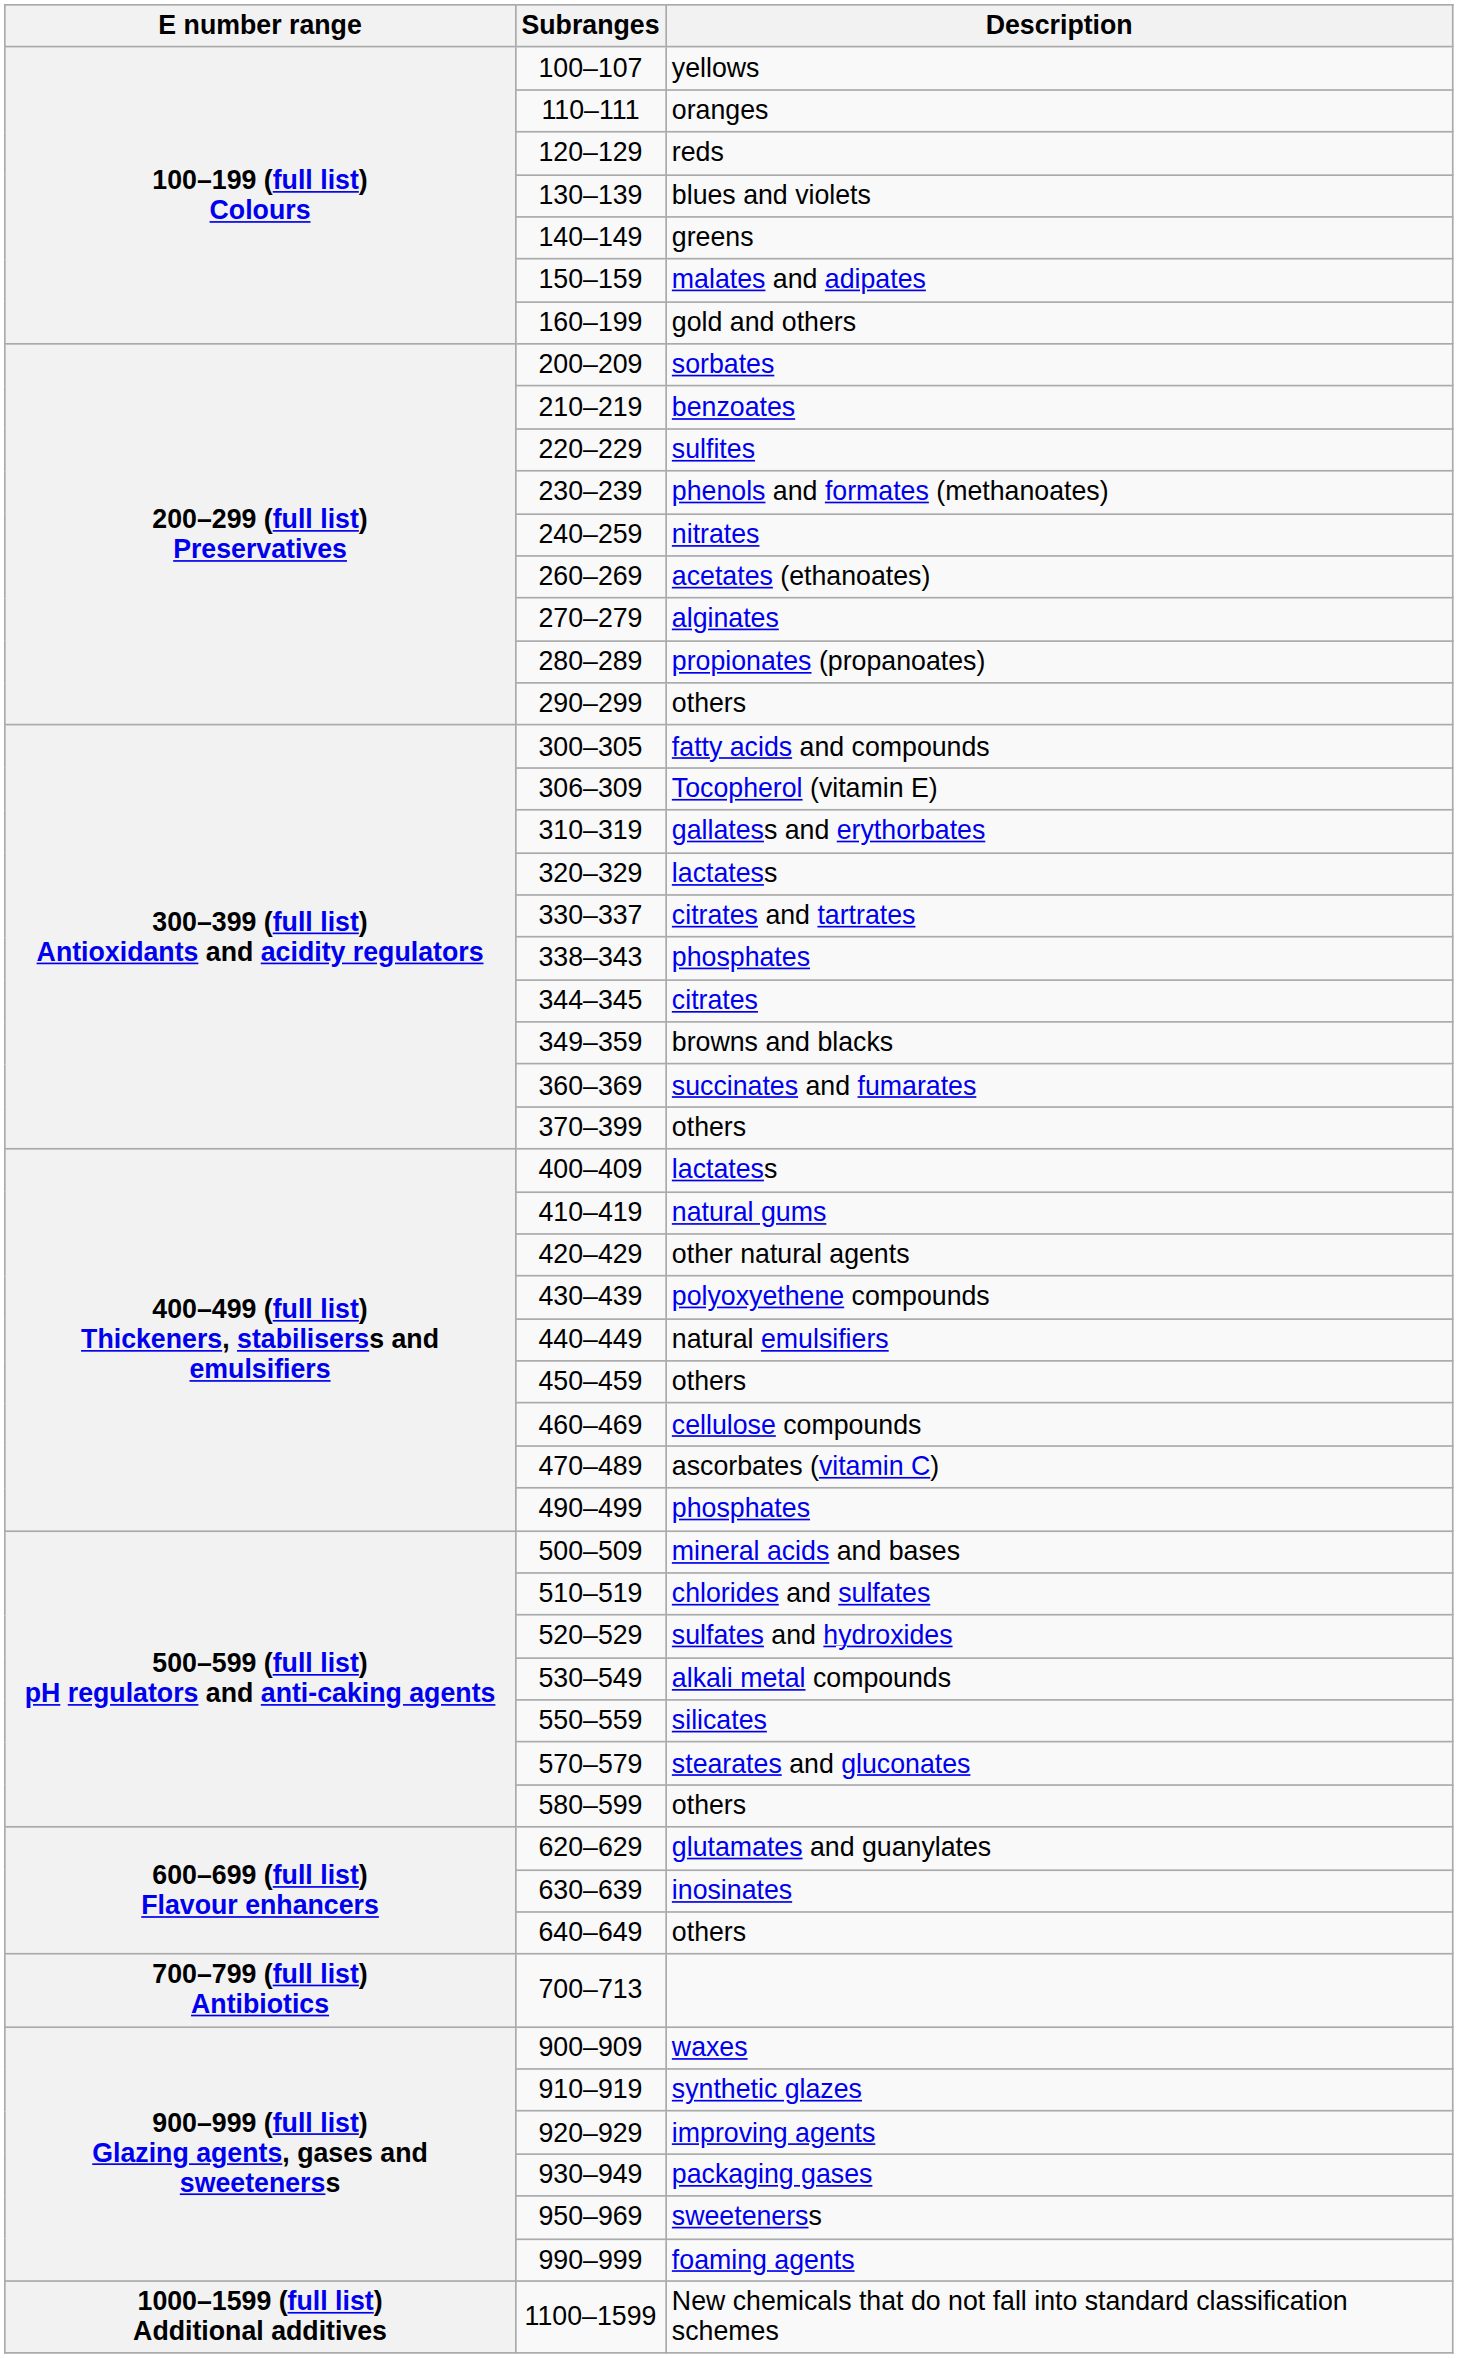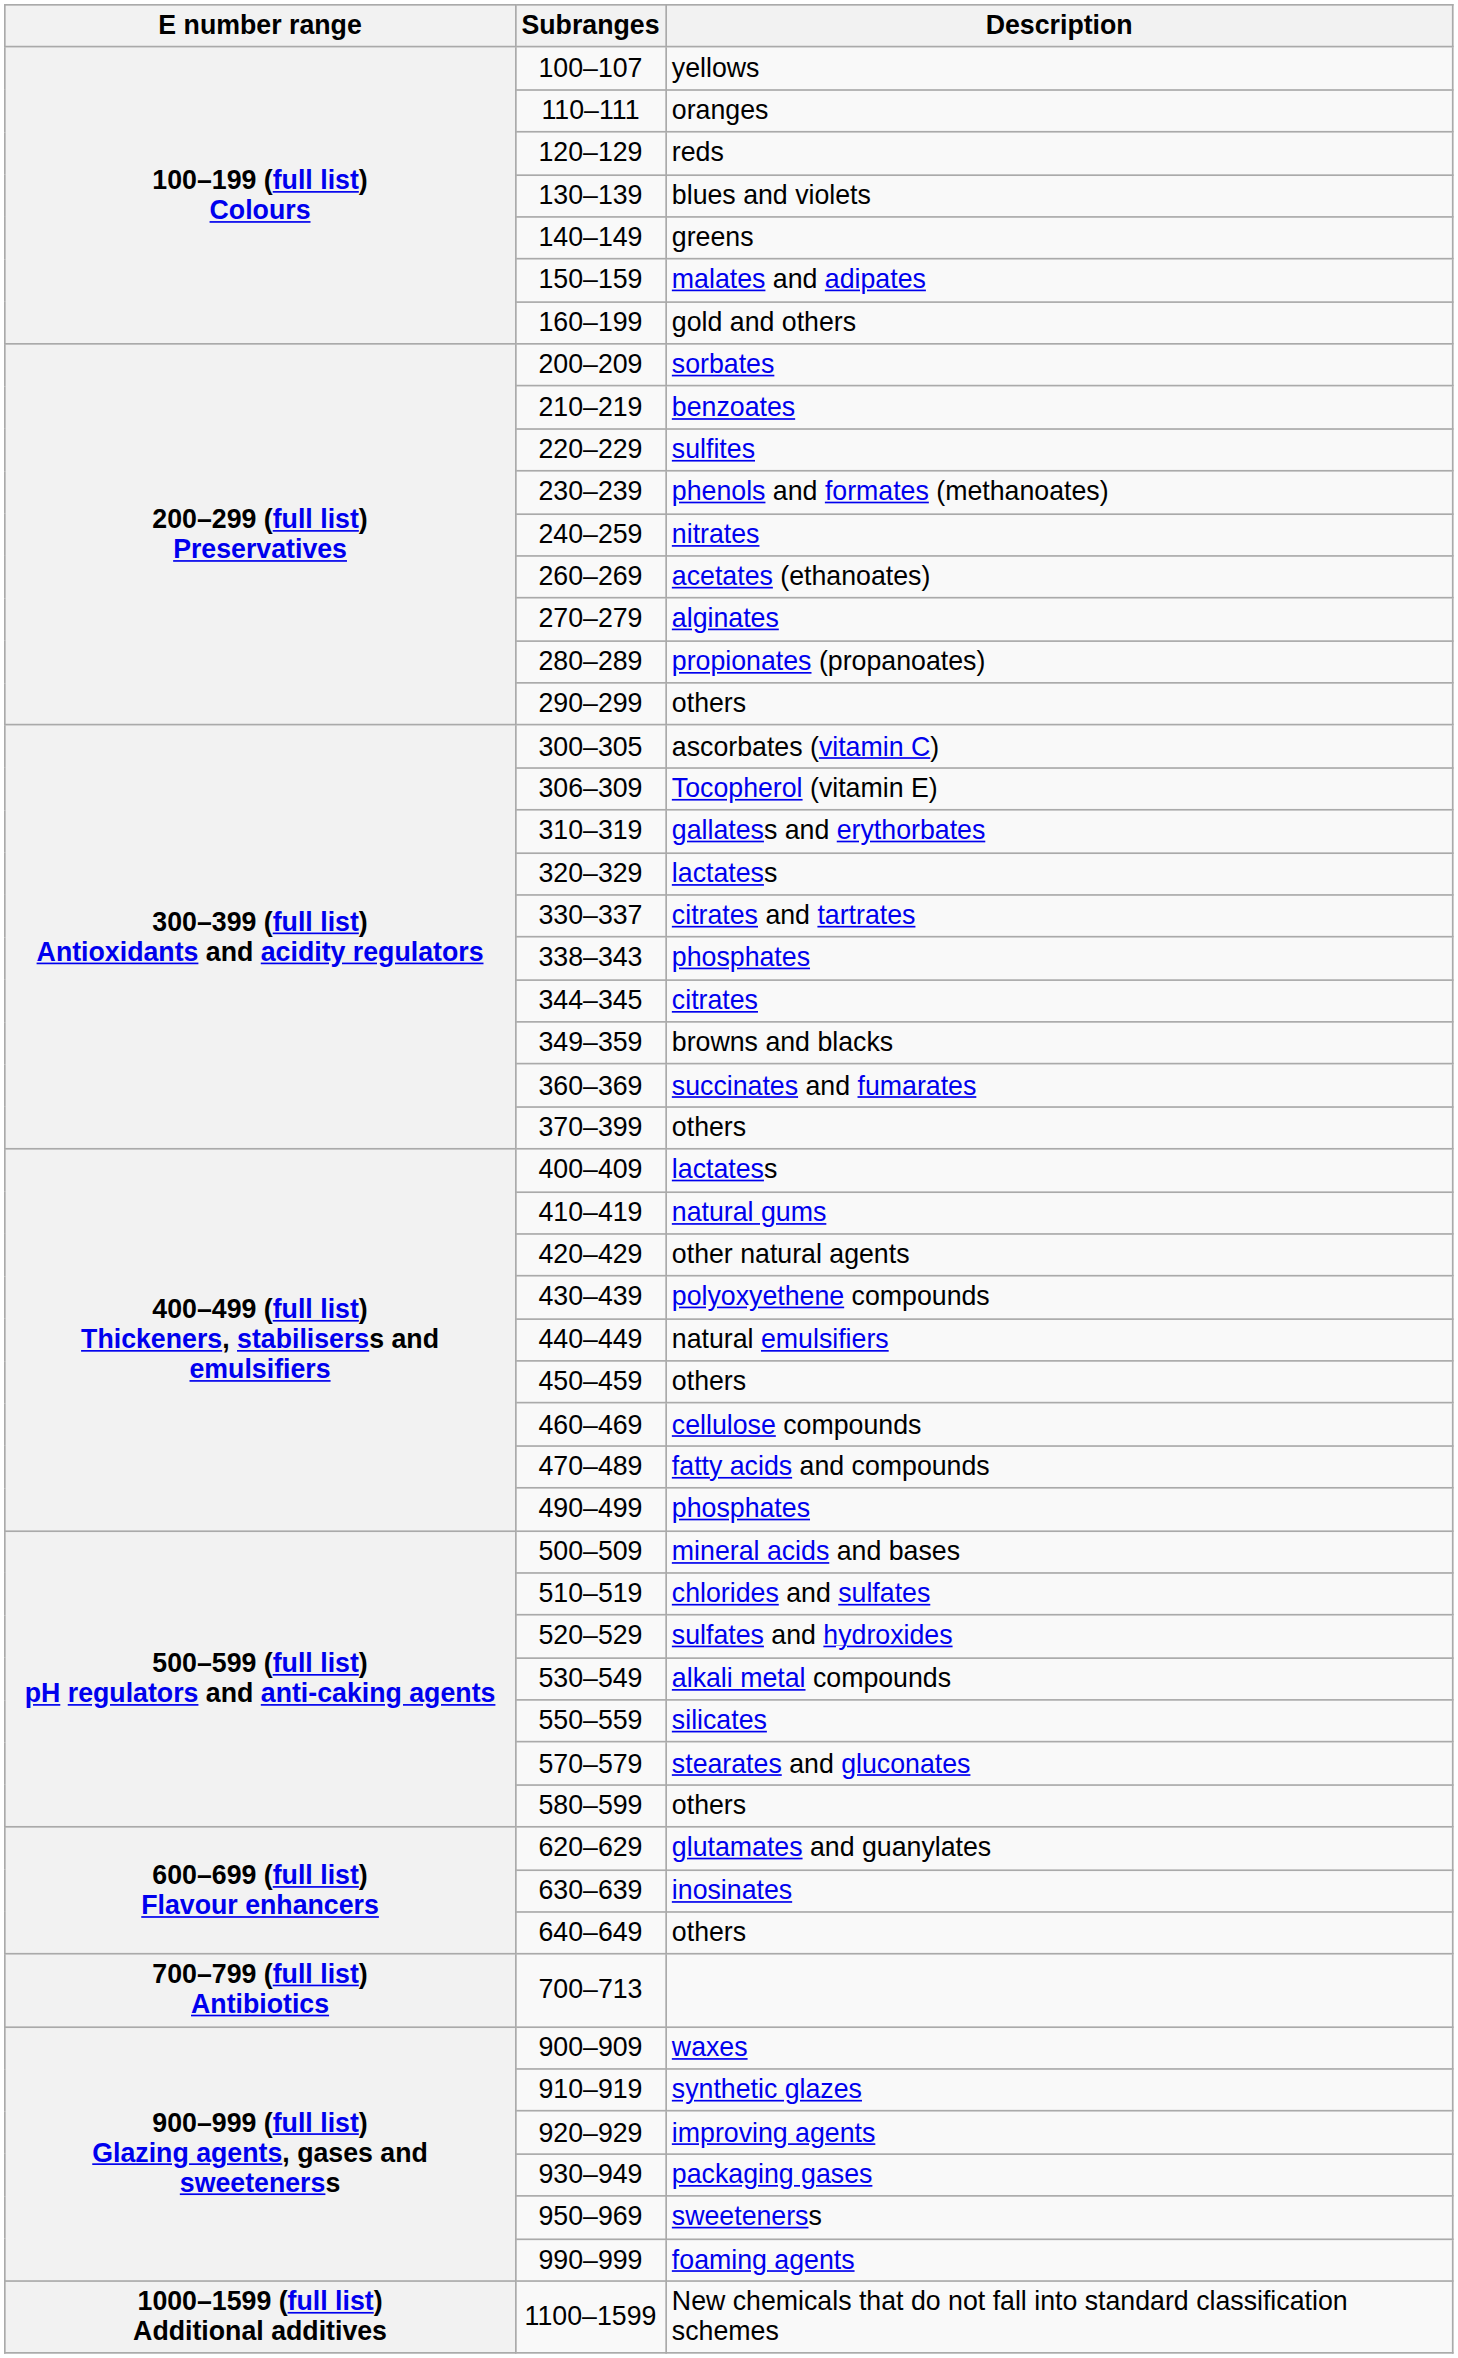300–305 | Description: fatty acids and compounds -> ascorbates (vitamin C)
470–489 | Description: ascorbates (vitamin C) -> fatty acids and compounds
